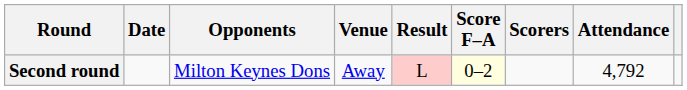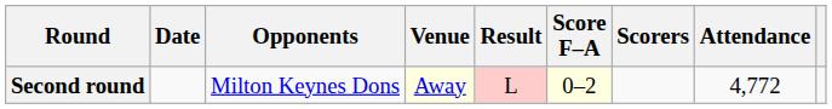Second round | Venue: no background -> lightyellow background
Second round | Attendance: 4,792 -> 4,772
